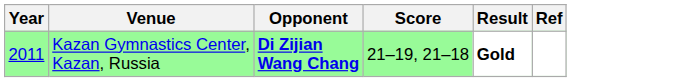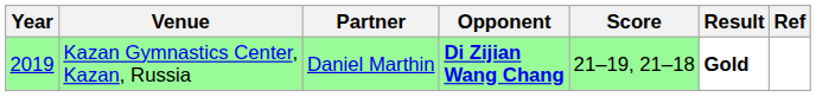+ column: Partner | Daniel Marthin
Kazan Gymnastics Center, Kazan, Russia | Year: 2011 -> 2019
